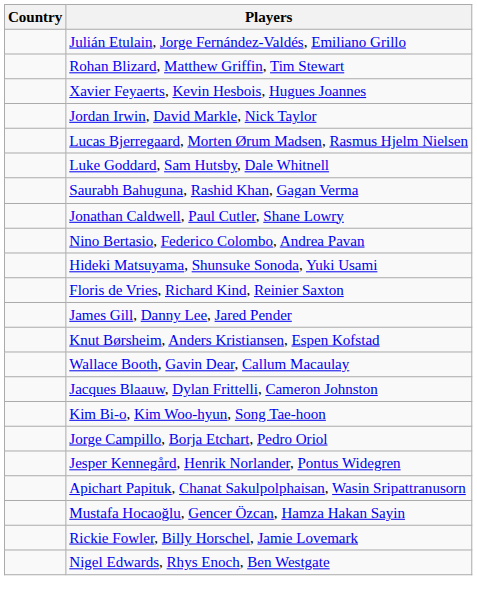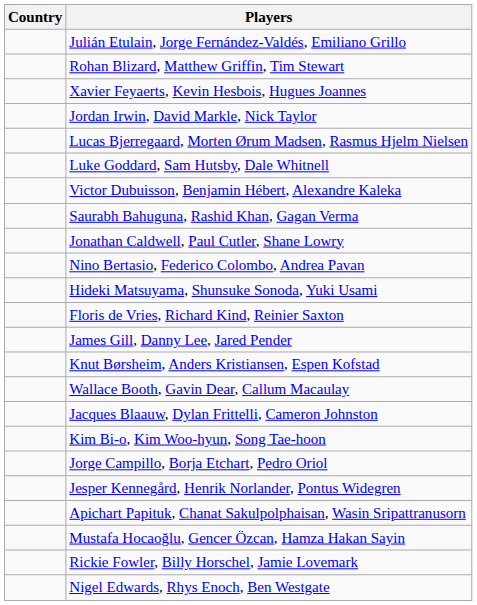+ row: Victor Dubuisson, Benjamin Hébert, Alexandre Kaleka
